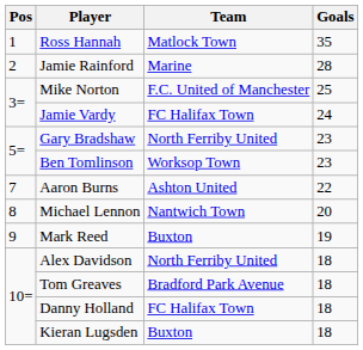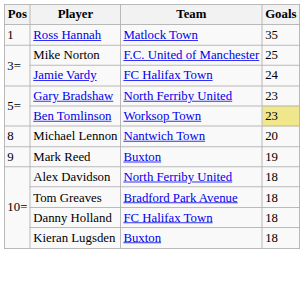- row: 2 | Jamie Rainford | Marine | 28
Ben Tomlinson | Goals: no background -> khaki background
- row: 7 | Aaron Burns | Ashton United | 22
